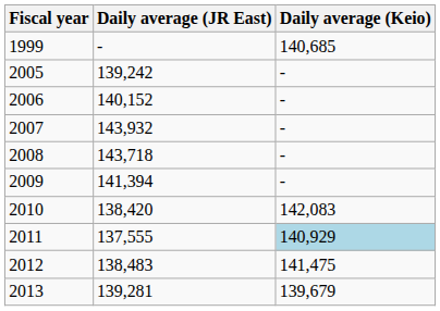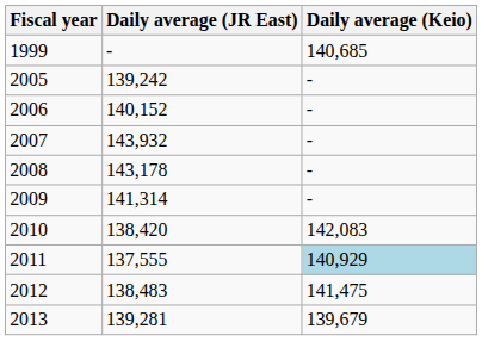2008 | Daily average (JR East): 143,718 -> 143,178
2009 | Daily average (JR East): 141,394 -> 141,314
